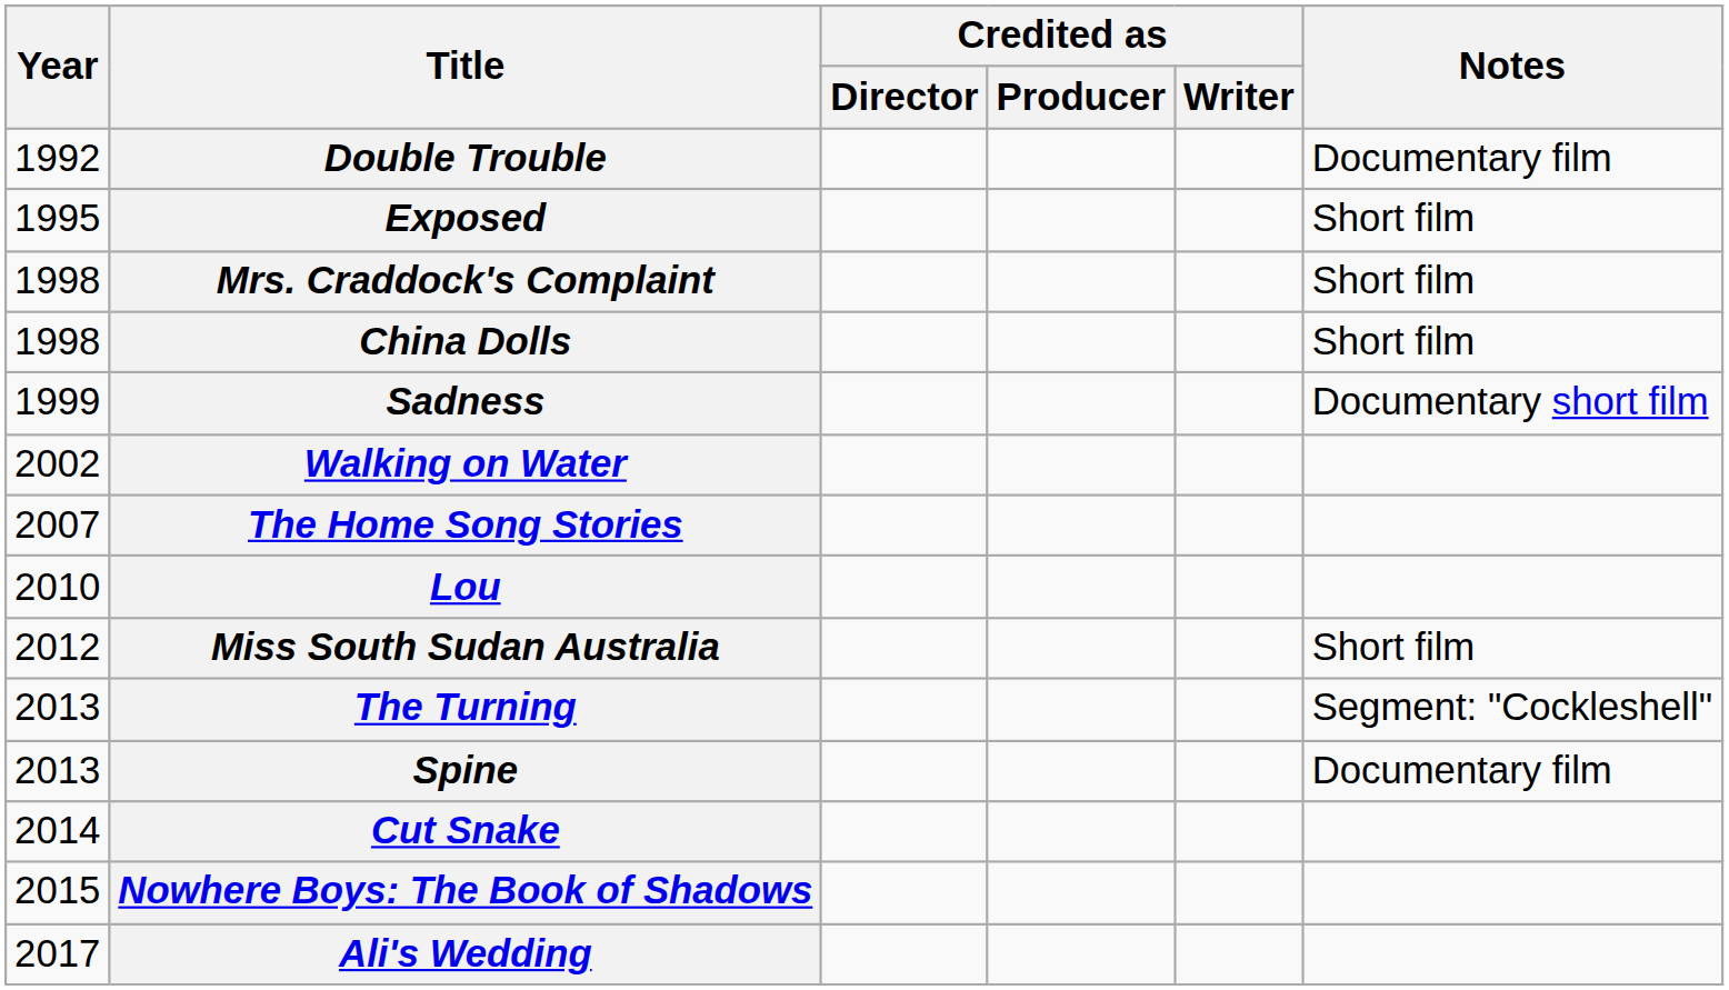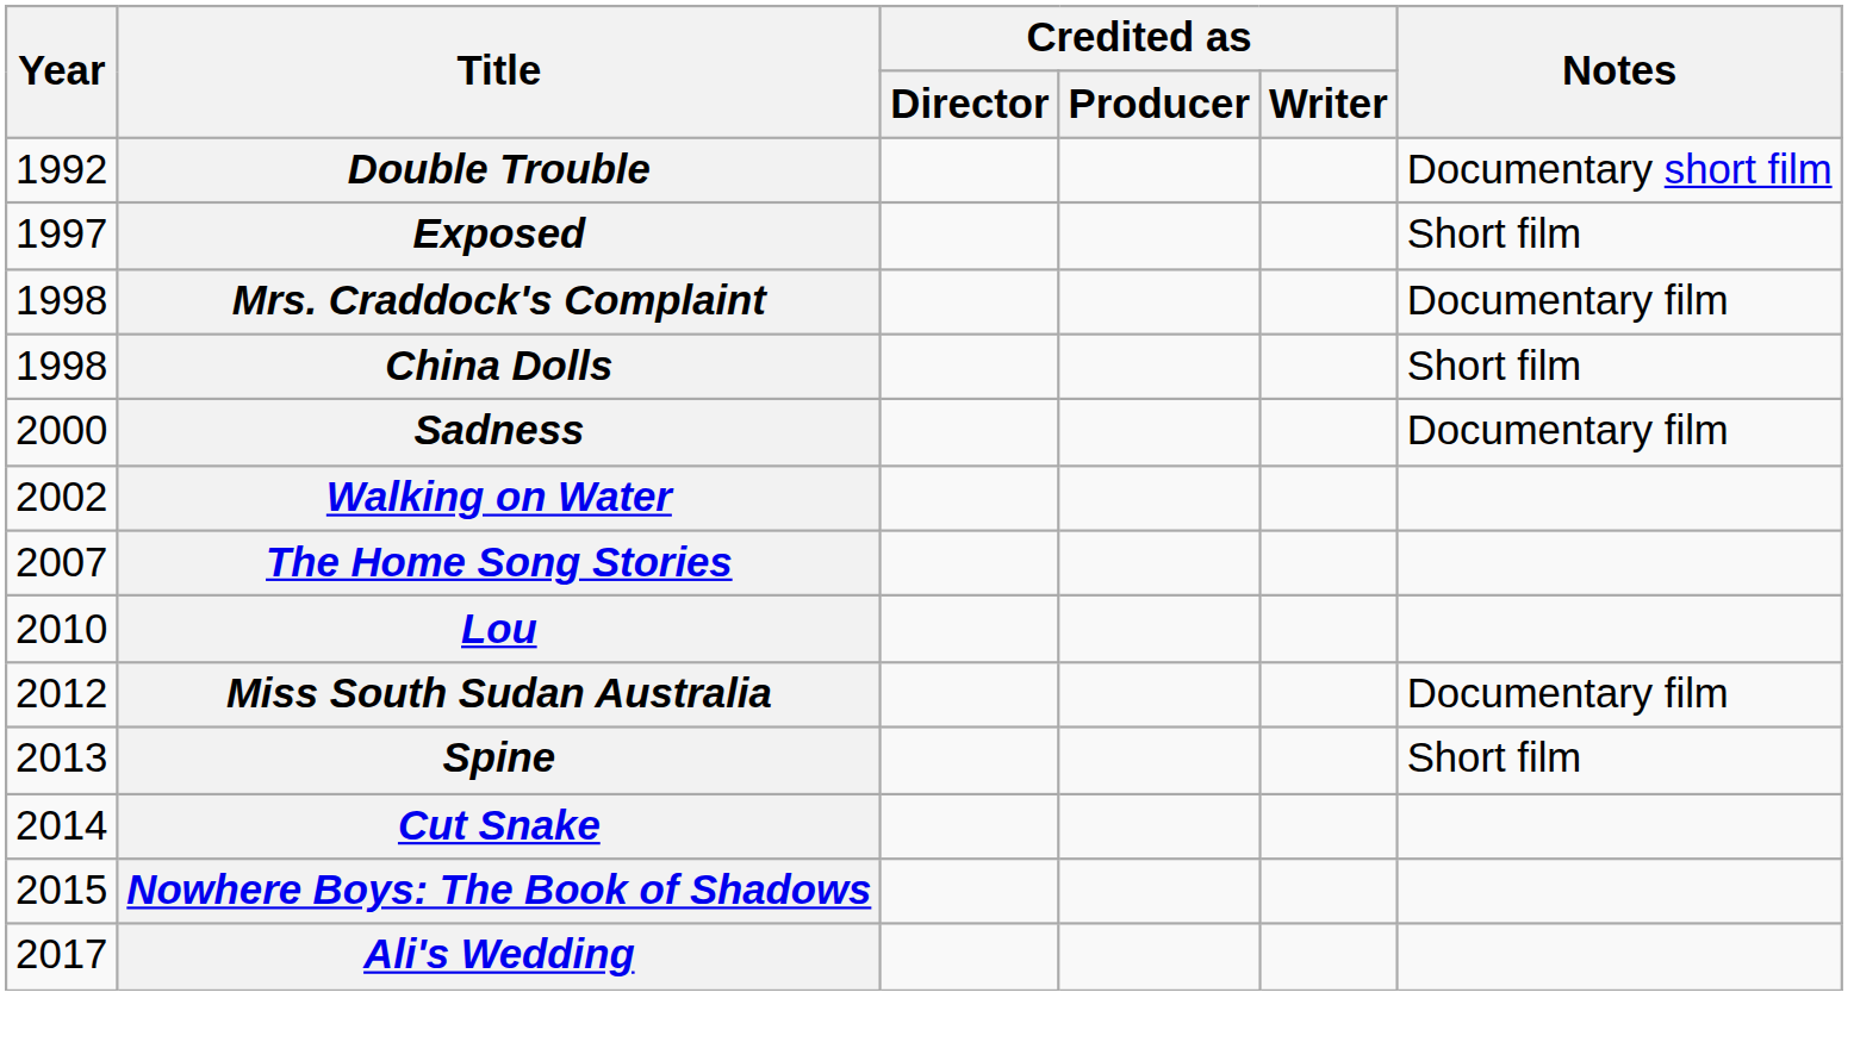Double Trouble | Notes: Documentary film -> Documentary short film
Exposed | Year: 1995 -> 1997
Mrs. Craddock's Complaint | Notes: Short film -> Documentary film
Sadness | Year: 1999 -> 2000
Sadness | Notes: Documentary short film -> Documentary film
Miss South Sudan Australia | Notes: Short film -> Documentary film
- row: 2013 | The Turning | Segment: "Cockleshell"
Spine | Notes: Documentary film -> Short film
